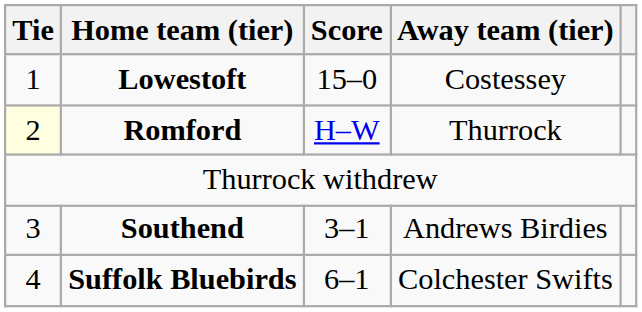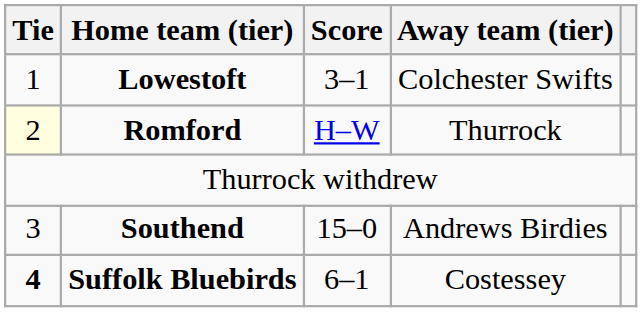Lowestoft | Score: 15–0 -> 3–1
Lowestoft | Away team (tier): Costessey -> Colchester Swifts
Southend | Score: 3–1 -> 15–0
Suffolk Bluebirds | Tie: normal -> bold
Suffolk Bluebirds | Away team (tier): Colchester Swifts -> Costessey
